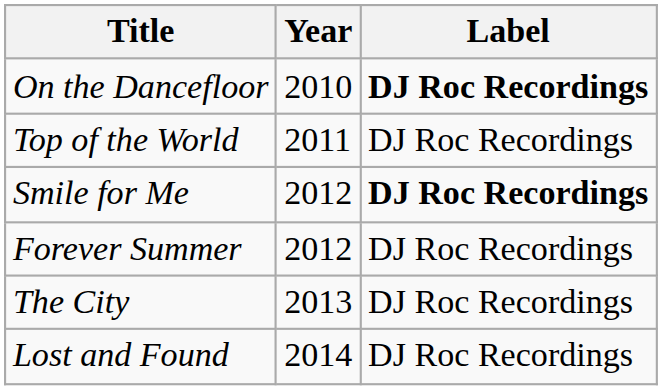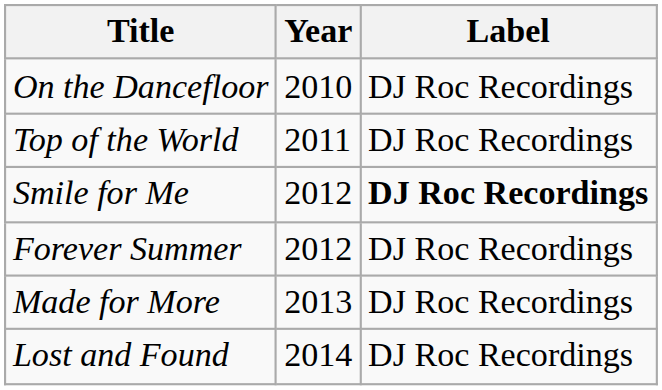On the Dancefloor | Label: bold -> normal
- row: The City | 2013 | DJ Roc Recordings
+ row: Made for More | 2013 | DJ Roc Recordings
